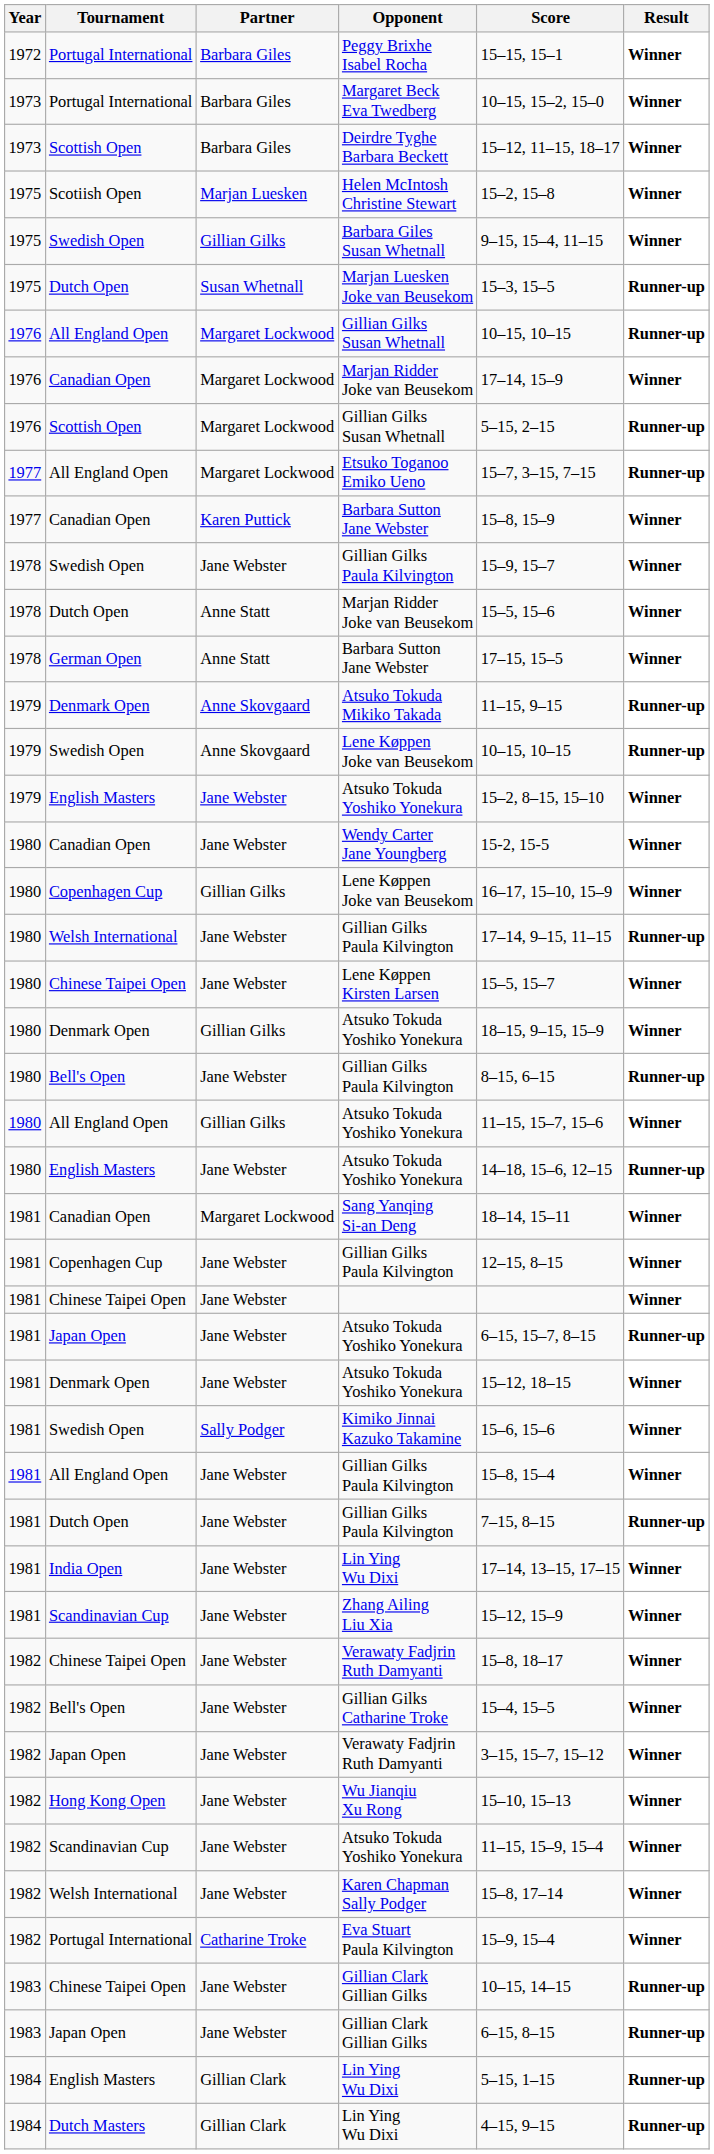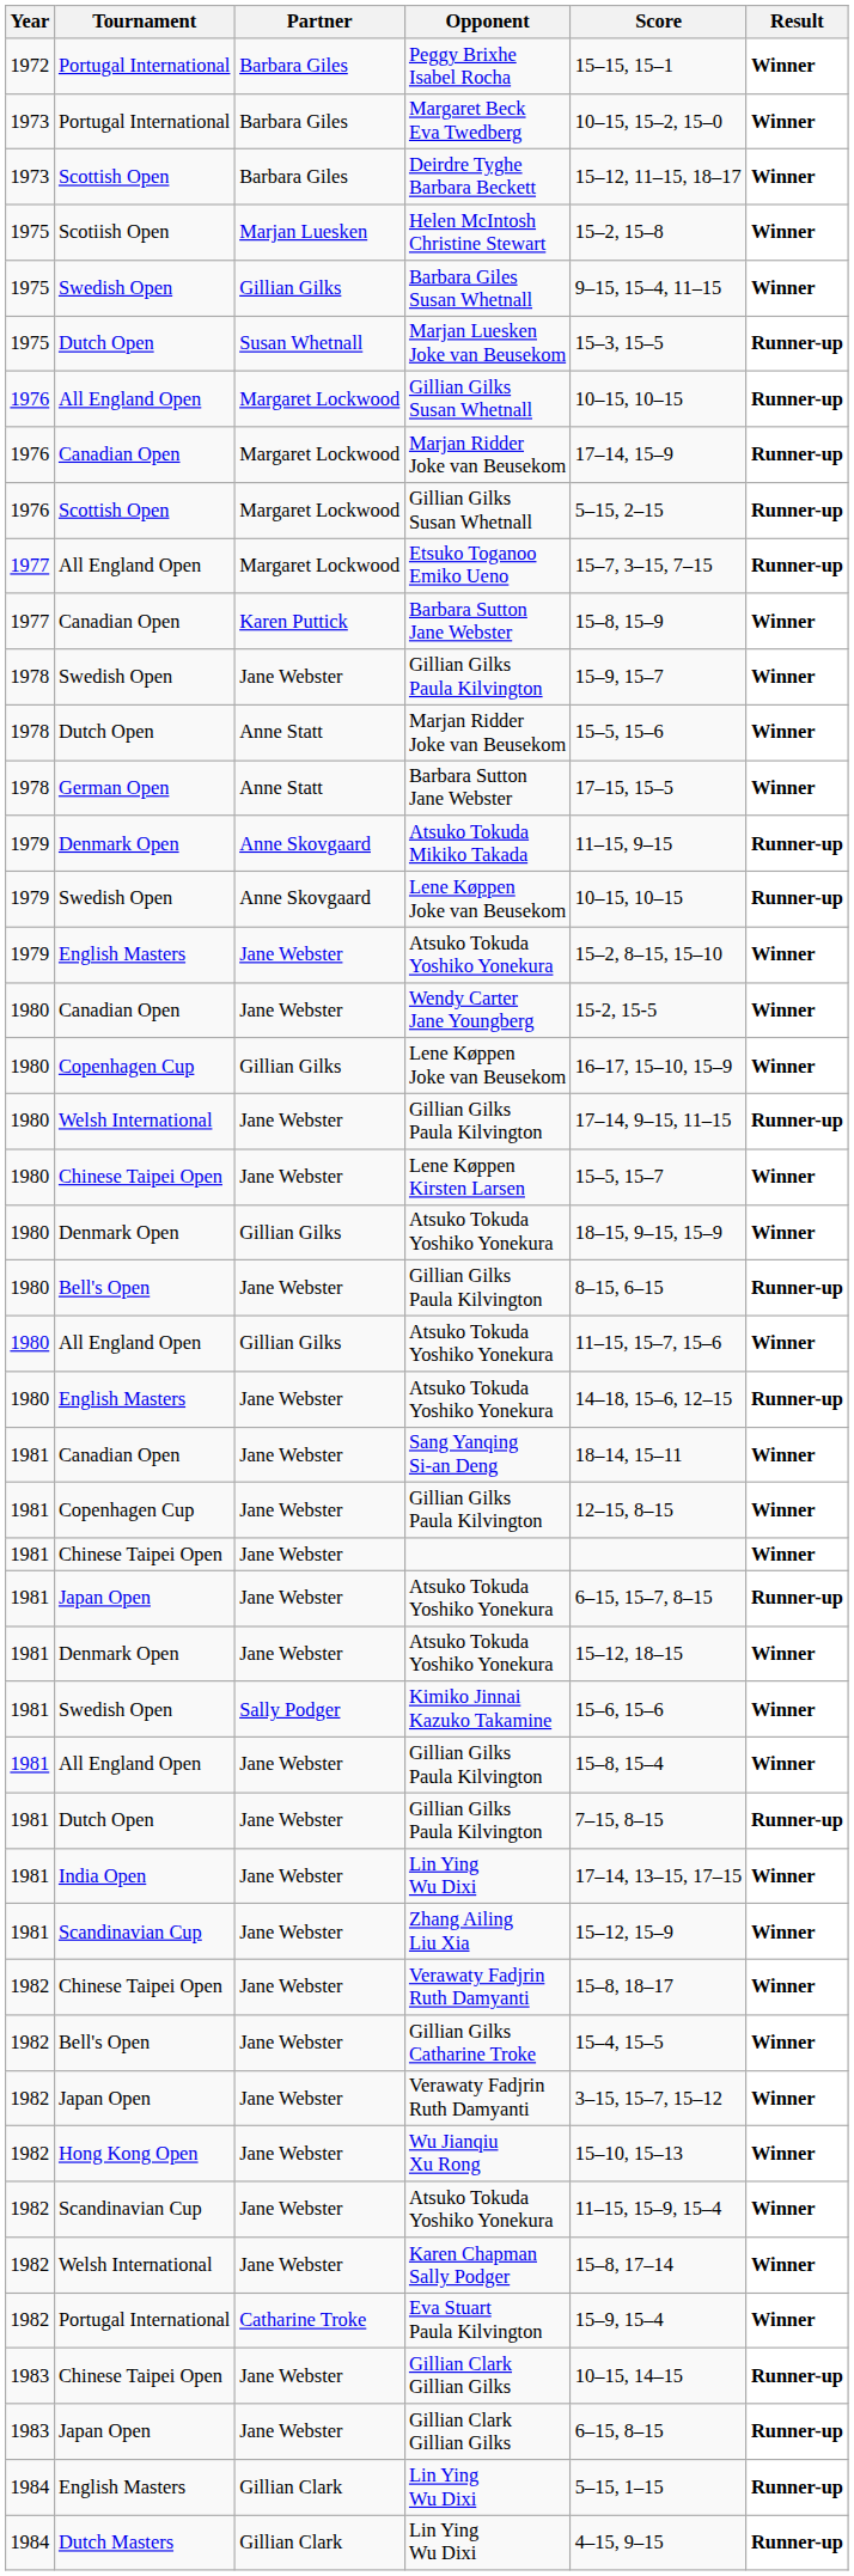Canadian Open / Marjan Ridder Joke van Beusekom | Result: Winner -> Runner-up
Sang Yanqing Si-an Deng | Partner: Margaret Lockwood -> Jane Webster
